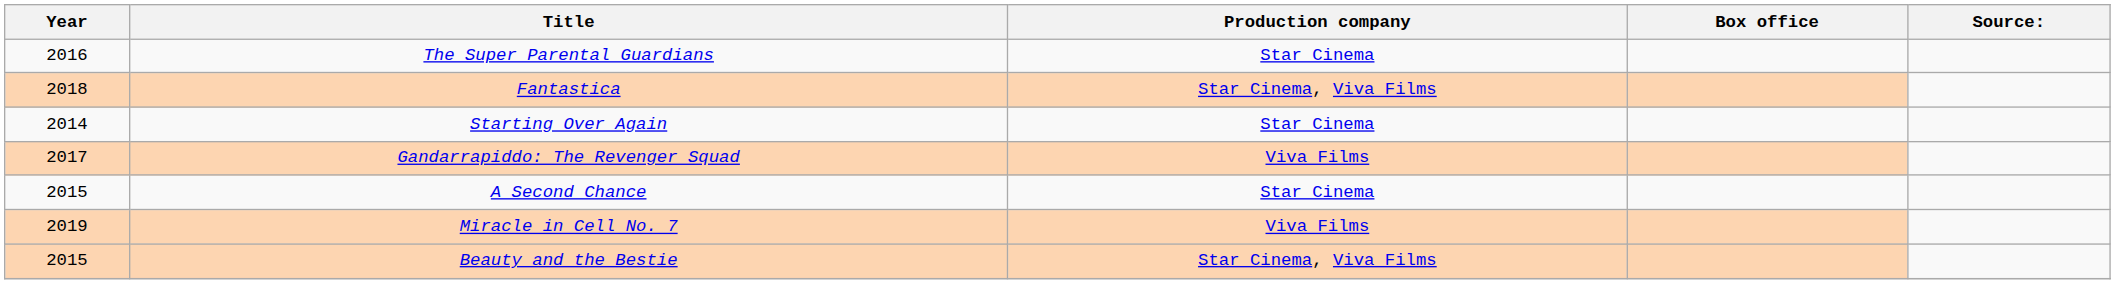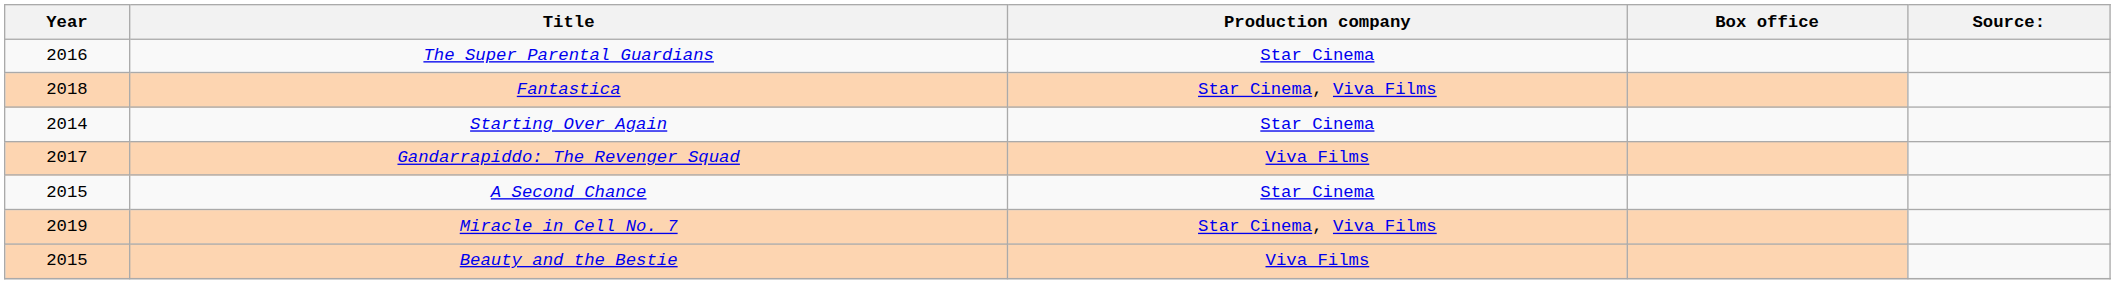Miracle in Cell No. 7 | Production company: Viva Films -> Star Cinema, Viva Films
Beauty and the Bestie | Production company: Star Cinema, Viva Films -> Viva Films
